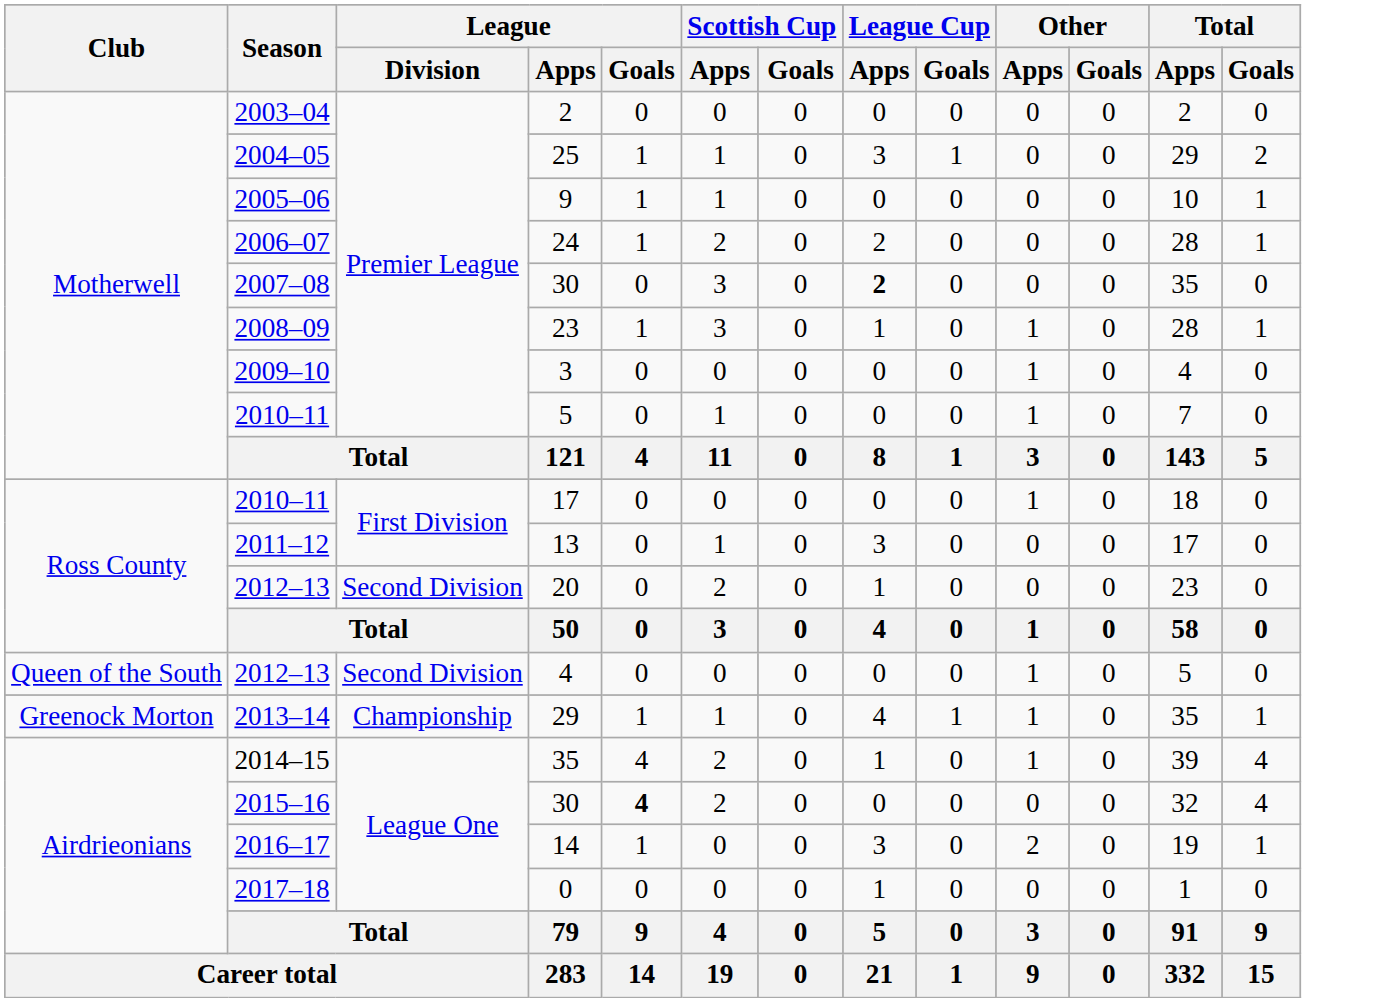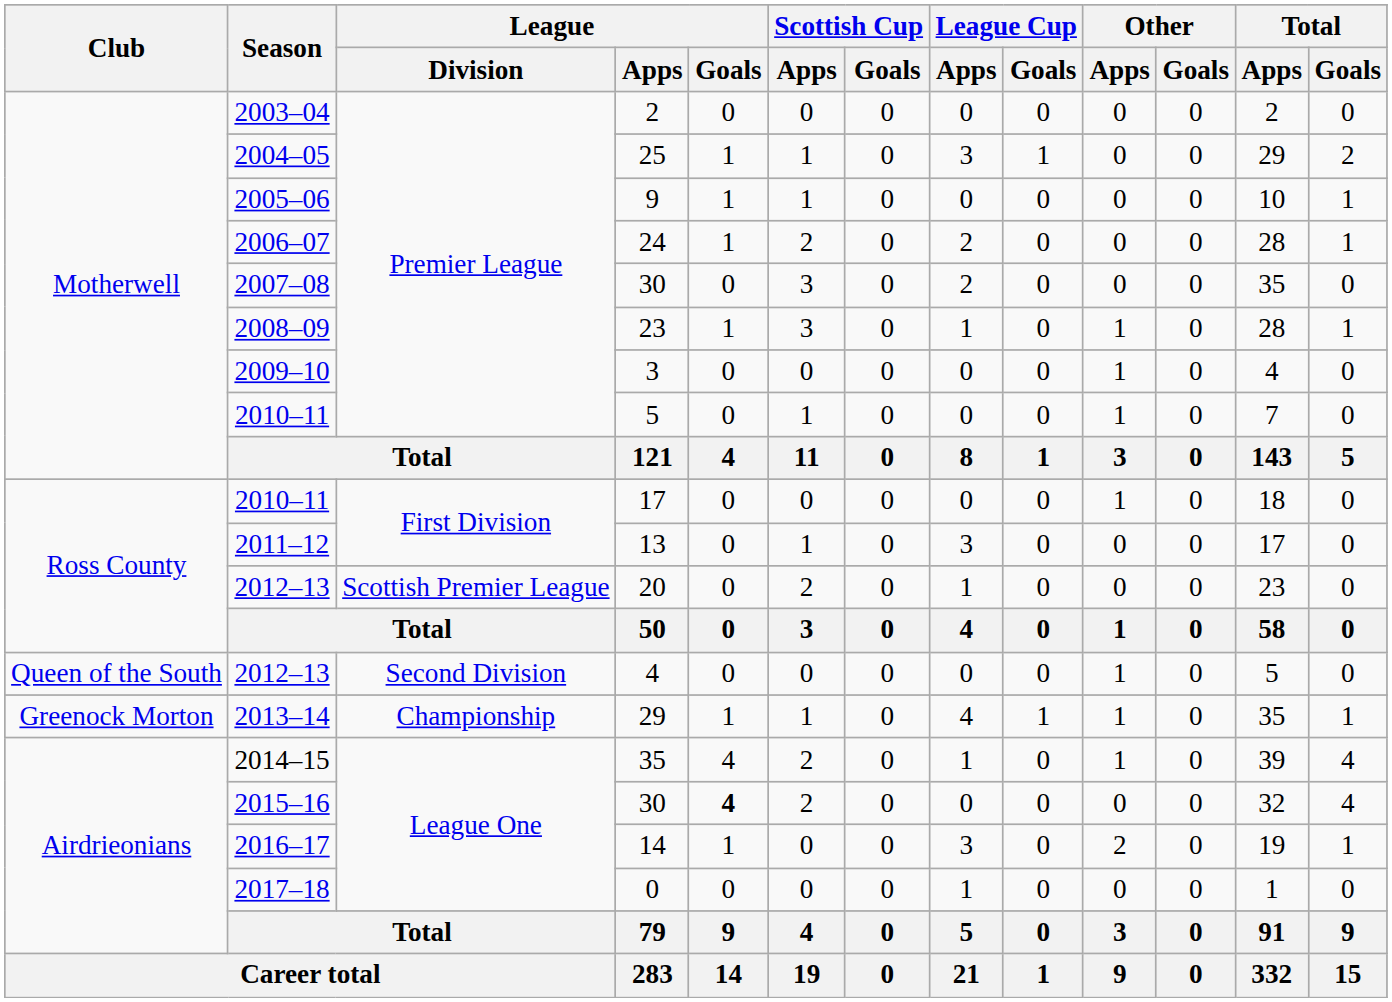2007–08 / 30 | League Cup / Apps: bold -> normal
20 | League / Division: Second Division -> Scottish Premier League
